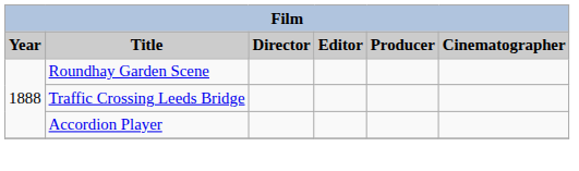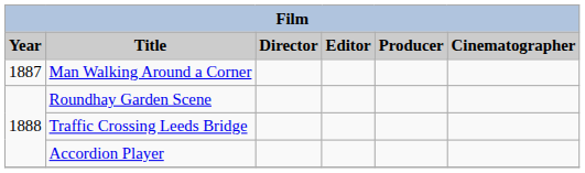+ row: 1887 | Man Walking Around a Corner
